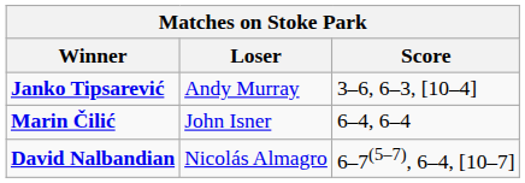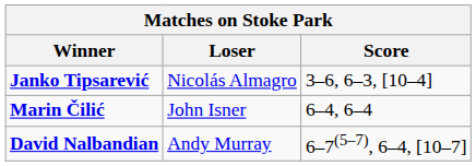Janko Tipsarević | Loser: Andy Murray -> Nicolás Almagro
David Nalbandian | Loser: Nicolás Almagro -> Andy Murray
